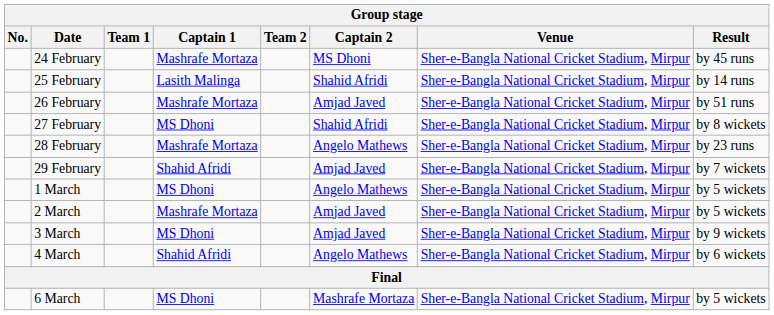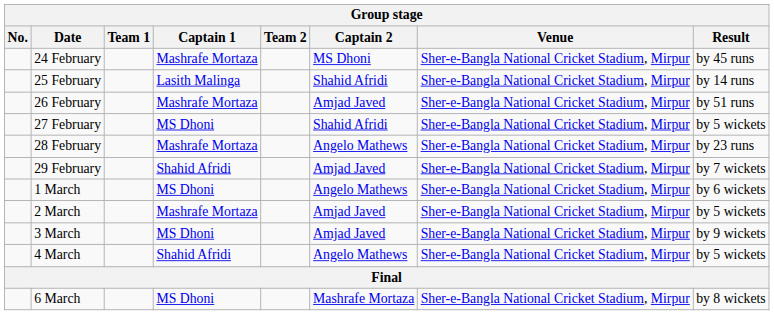27 February | Result: by 8 wickets -> by 5 wickets
1 March | Result: by 5 wickets -> by 6 wickets
4 March | Result: by 6 wickets -> by 5 wickets
6 March | Result: by 5 wickets -> by 8 wickets
